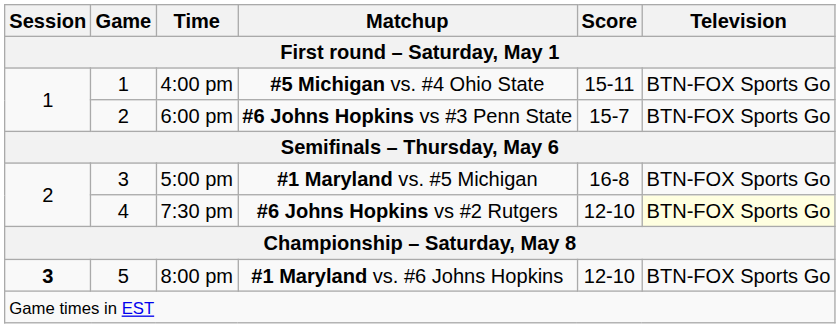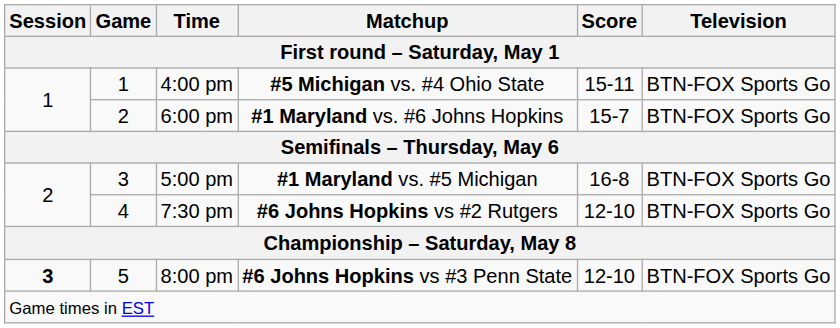6:00 pm | Matchup: #6 Johns Hopkins vs #3 Penn State -> #1 Maryland vs. #6 Johns Hopkins
7:30 pm | Television: lightyellow background -> no background
8:00 pm | Matchup: #1 Maryland vs. #6 Johns Hopkins -> #6 Johns Hopkins vs #3 Penn State
